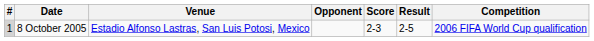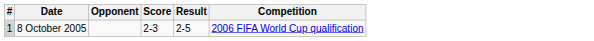- column: Venue | Estadio Alfonso Lastras, San Luis Potosi, Mexico
